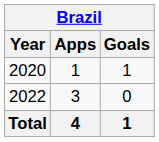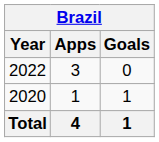rows swapped: 2020 <-> 2022
